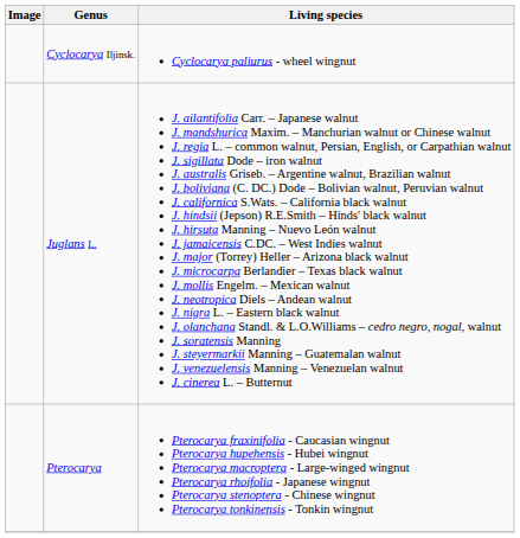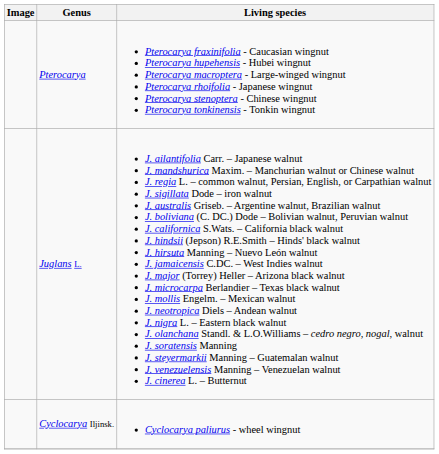rows swapped: Cyclocarya Iljinsk. <-> Pterocarya
